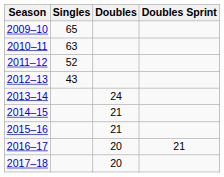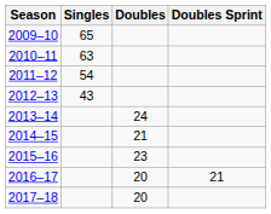2011–12 | Singles: 52 -> 54
2015–16 | Doubles: 21 -> 23
